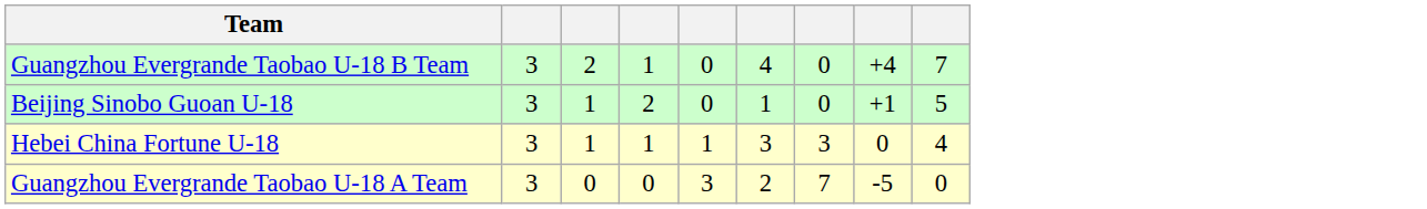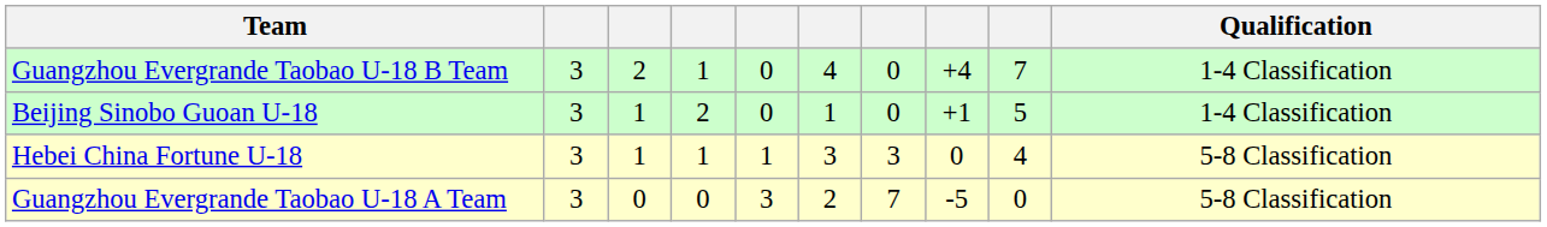+ column: Qualification | 1-4 Classification | 1-4 Classification | 5-8 Classification | 5-8 Classification
